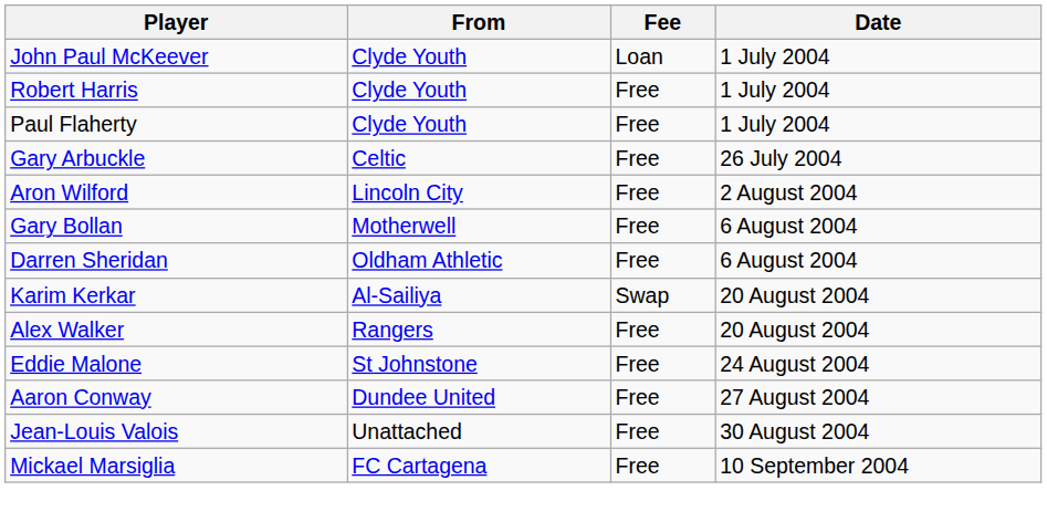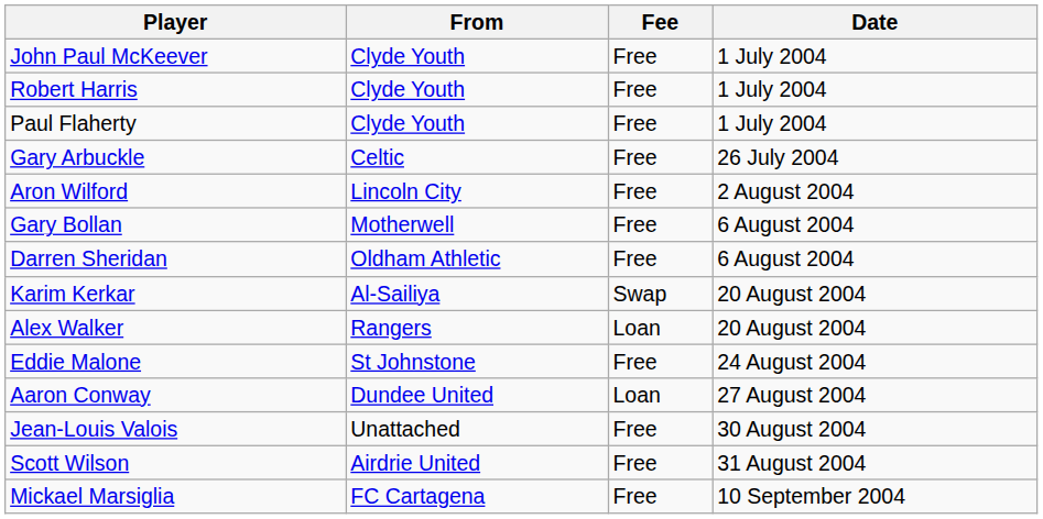John Paul McKeever | Fee: Loan -> Free
Alex Walker | Fee: Free -> Loan
Aaron Conway | Fee: Free -> Loan
+ row: Scott Wilson | Airdrie United | Free | 31 August 2004
